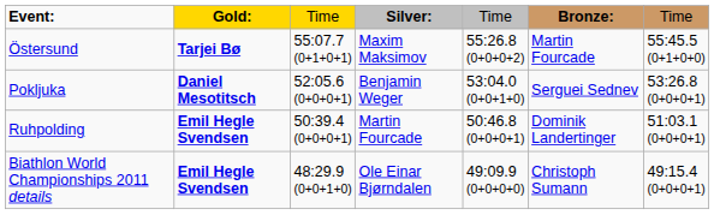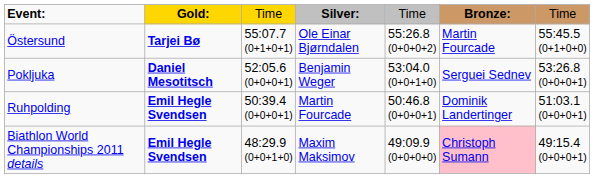Östersund | column 4: Maxim Maksimov -> Ole Einar Bjørndalen
Biathlon World Championships 2011 details | column 4: Ole Einar Bjørndalen -> Maxim Maksimov
Biathlon World Championships 2011 details | column 6: no background -> pink background
